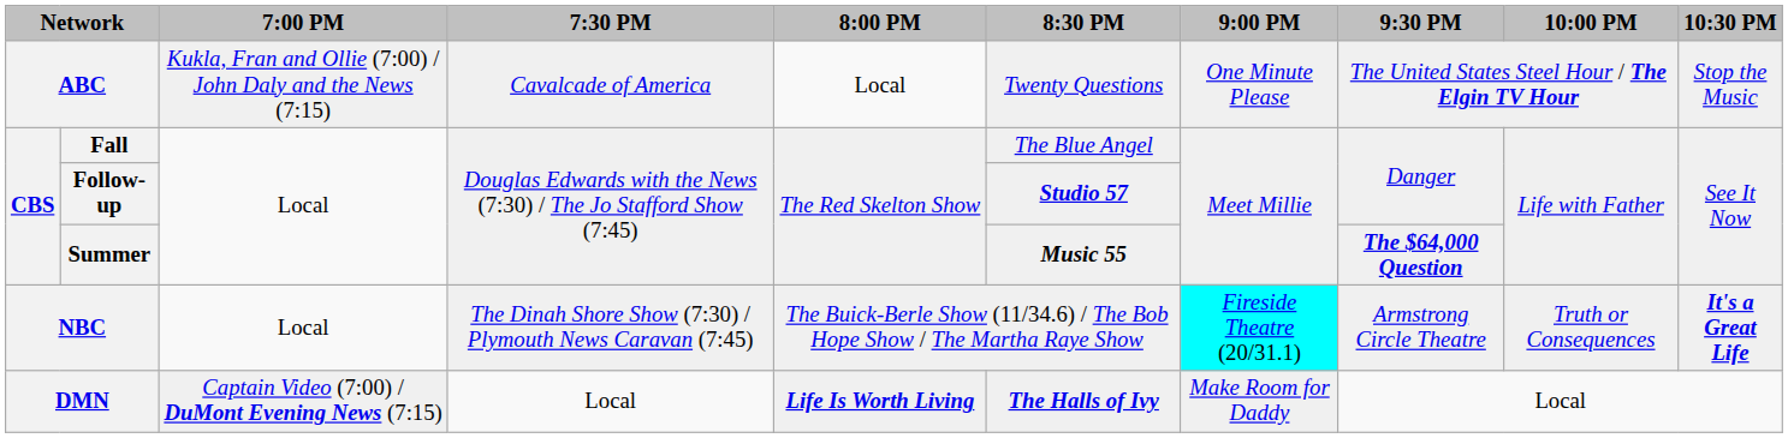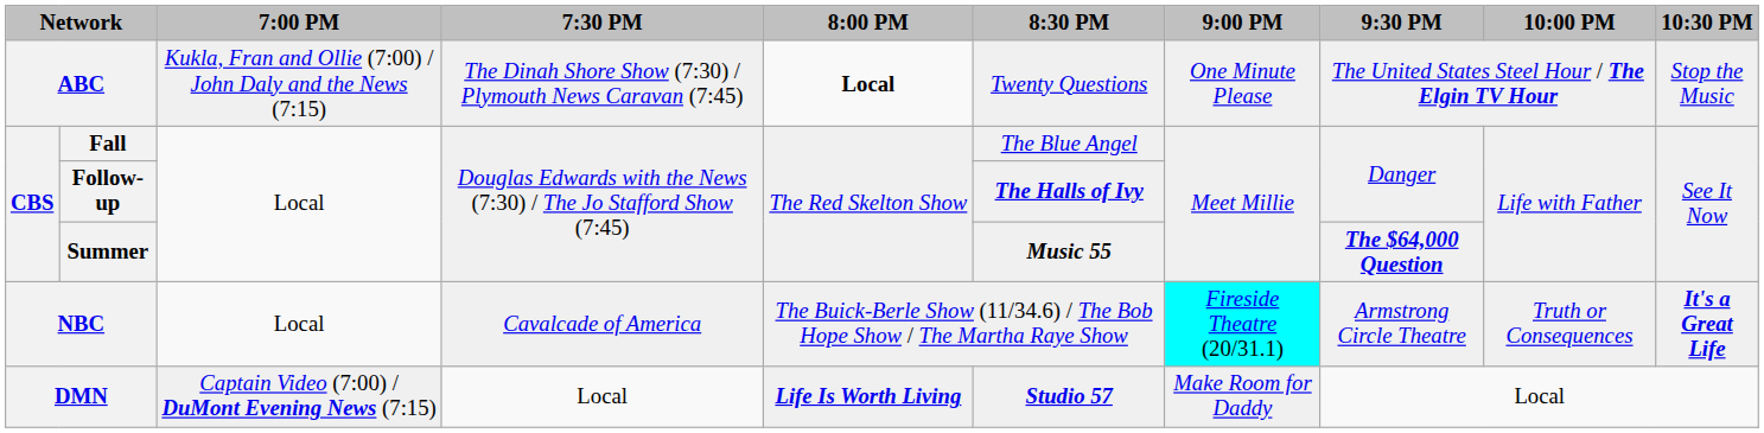ABC | 7:30 PM: Cavalcade of America -> The Dinah Shore Show (7:30) / Plymouth News Caravan (7:45)
ABC | 8:00 PM: normal -> bold
Follow-up | 8:30 PM: Studio 57 -> The Halls of Ivy
NBC | 7:30 PM: The Dinah Shore Show (7:30) / Plymouth News Caravan (7:45) -> Cavalcade of America
DMN | 8:30 PM: The Halls of Ivy -> Studio 57
